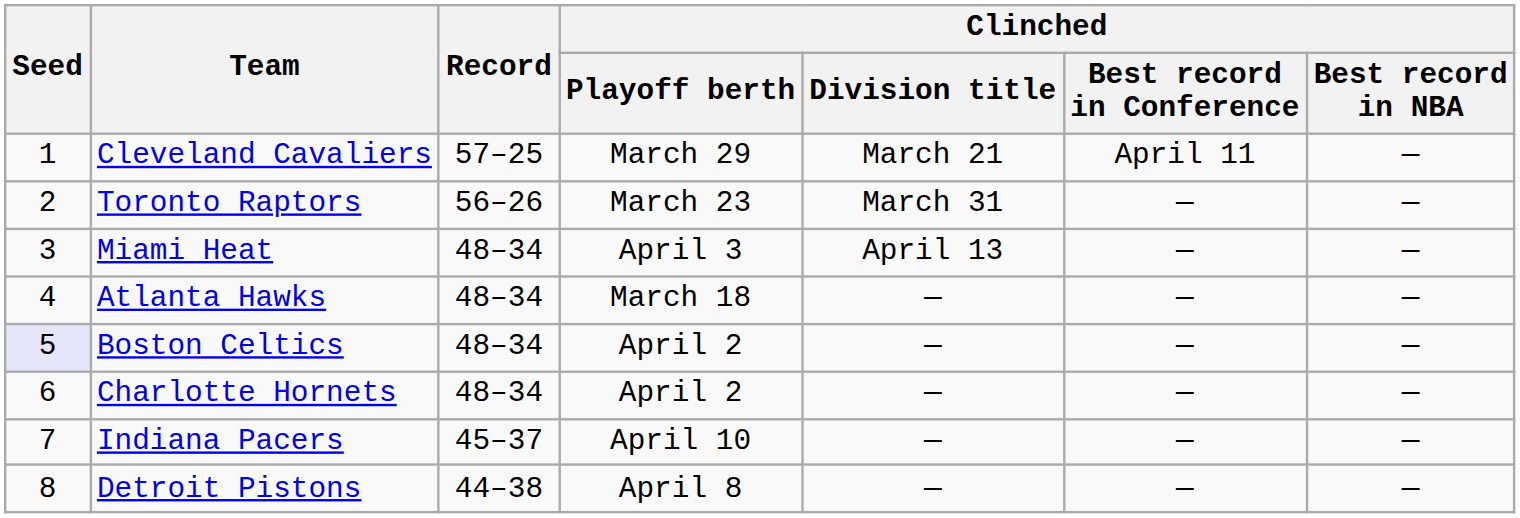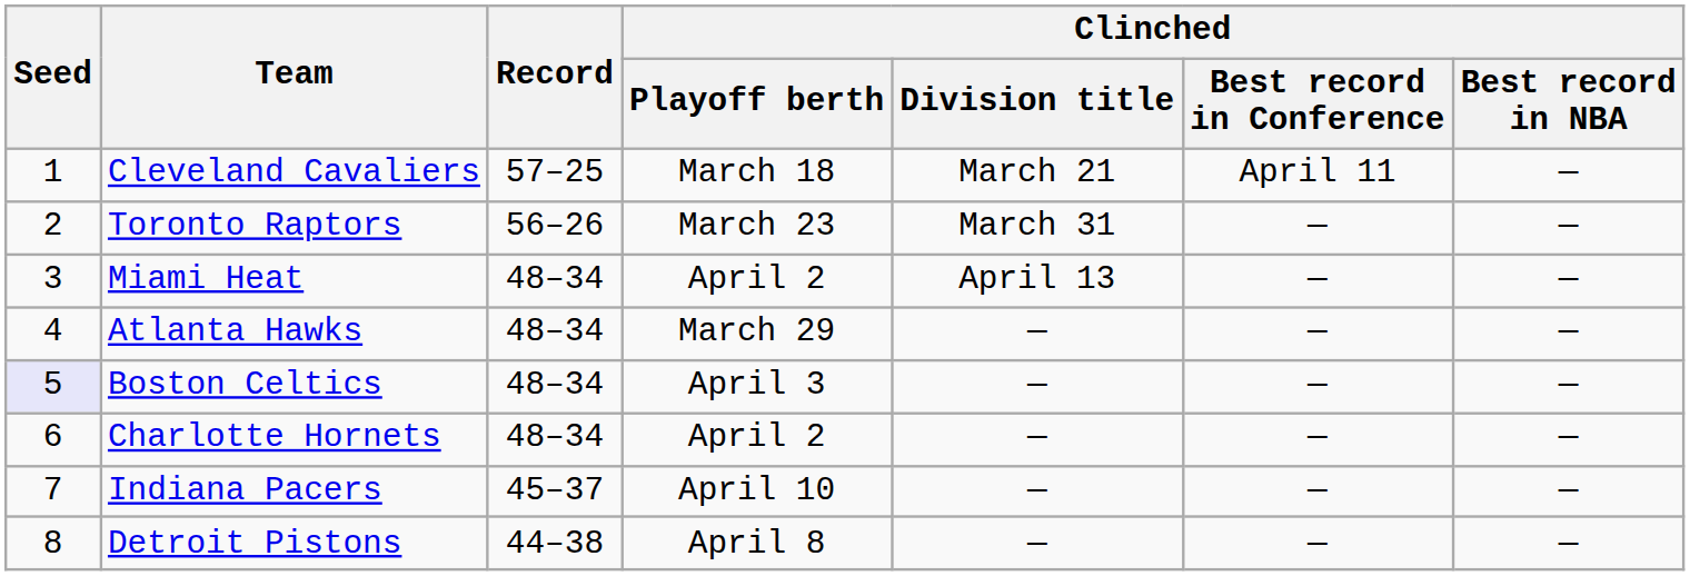Cleveland Cavaliers | Clinched / Playoff berth: March 29 -> March 18
Miami Heat | Clinched / Playoff berth: April 3 -> April 2
Atlanta Hawks | Clinched / Playoff berth: March 18 -> March 29
Boston Celtics | Clinched / Playoff berth: April 2 -> April 3
